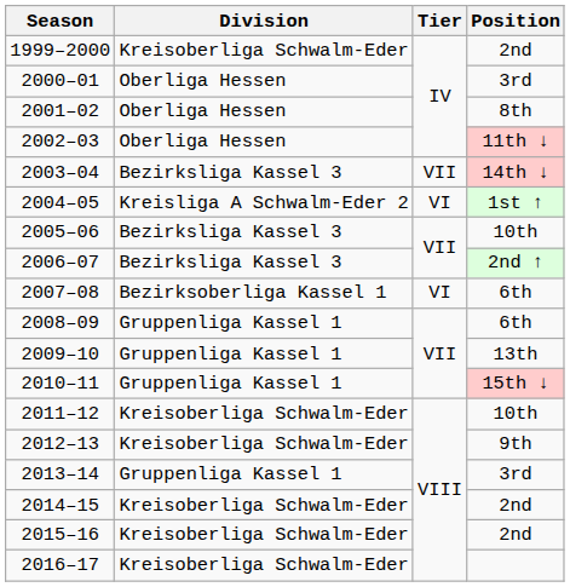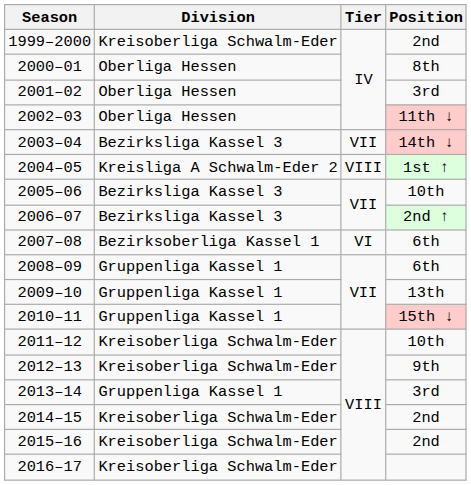2000–01 | Position: 3rd -> 8th
2001–02 | Position: 8th -> 3rd
2004–05 | Tier: VI -> VIII
